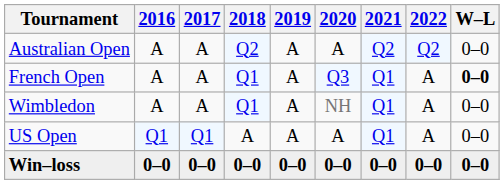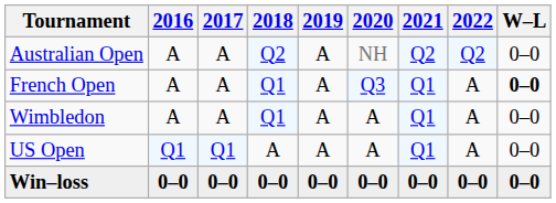Australian Open | 2020: A -> NH
Wimbledon | 2020: NH -> A
